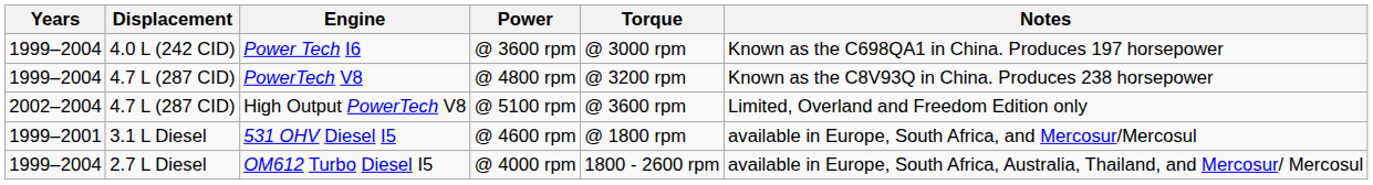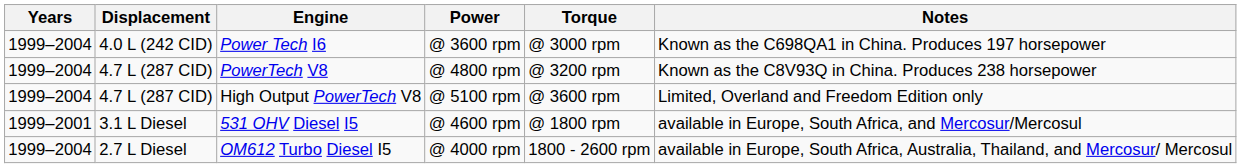High Output PowerTech V8 | Years: 2002–2004 -> 1999–2004
